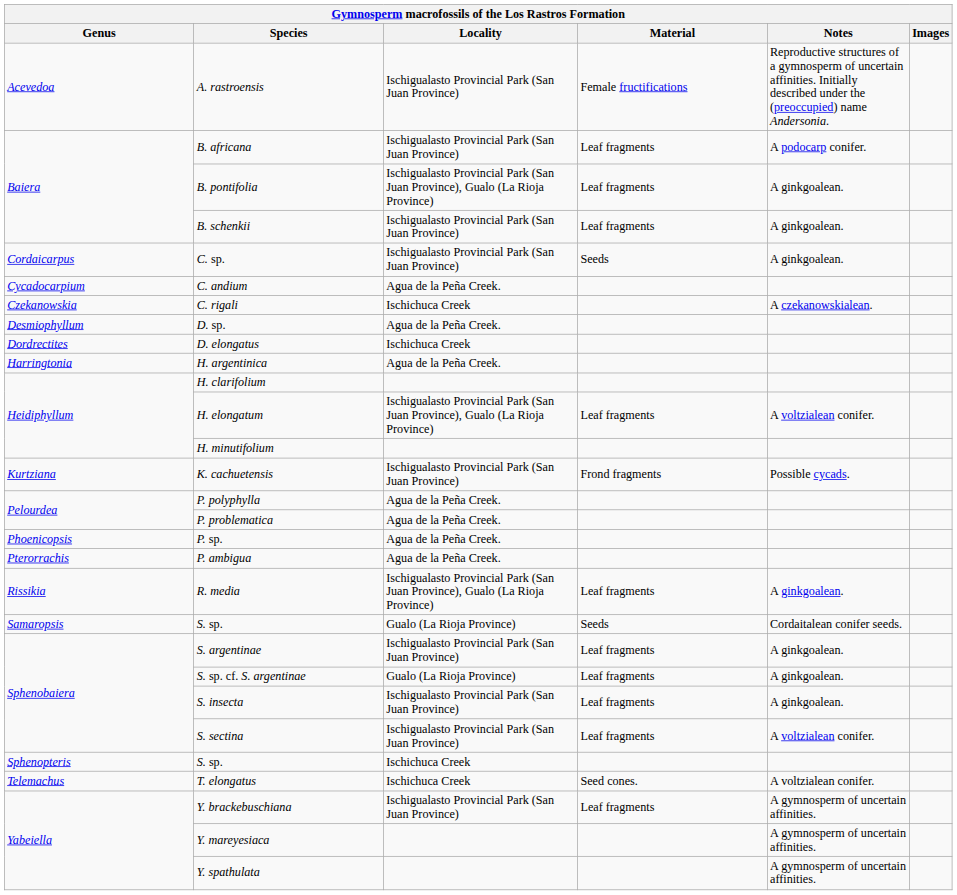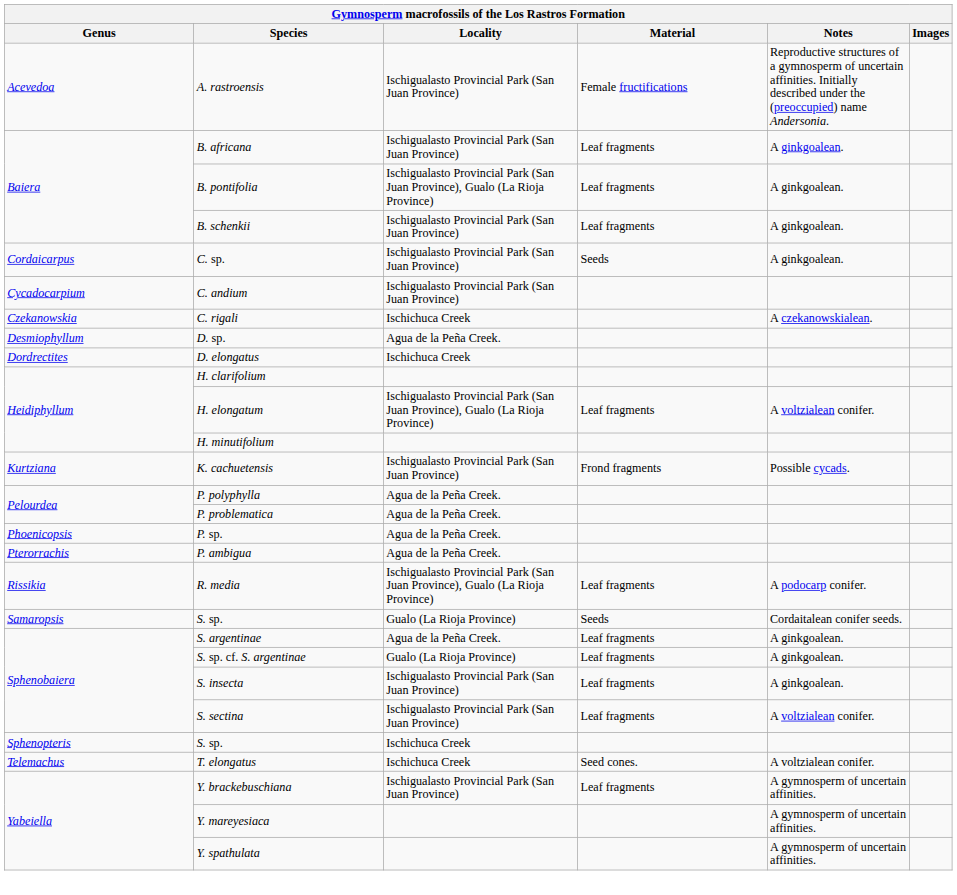B. africana | Notes: A podocarp conifer. -> A ginkgoalean.
C. andium | Locality: Agua de la Peña Creek. -> Ischigualasto Provincial Park (San Juan Province)
- row: Harringtonia | H. argentinica | Agua de la Peña Creek.
R. media | Notes: A ginkgoalean. -> A podocarp conifer.
S. argentinae | Locality: Ischigualasto Provincial Park (San Juan Province) -> Agua de la Peña Creek.
